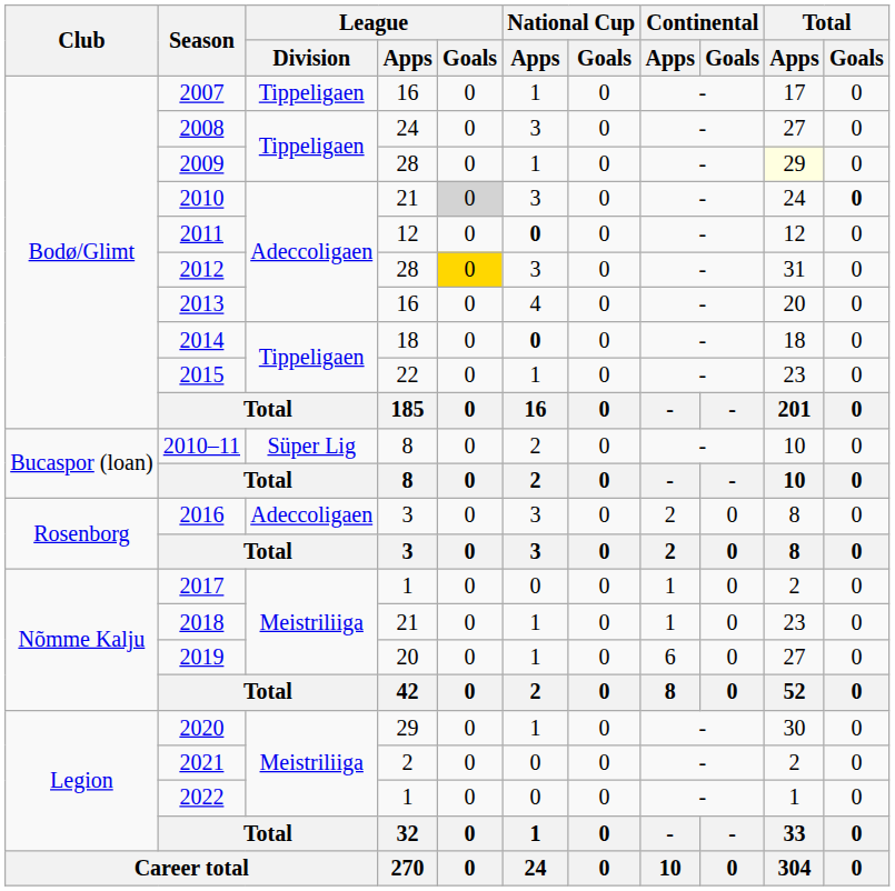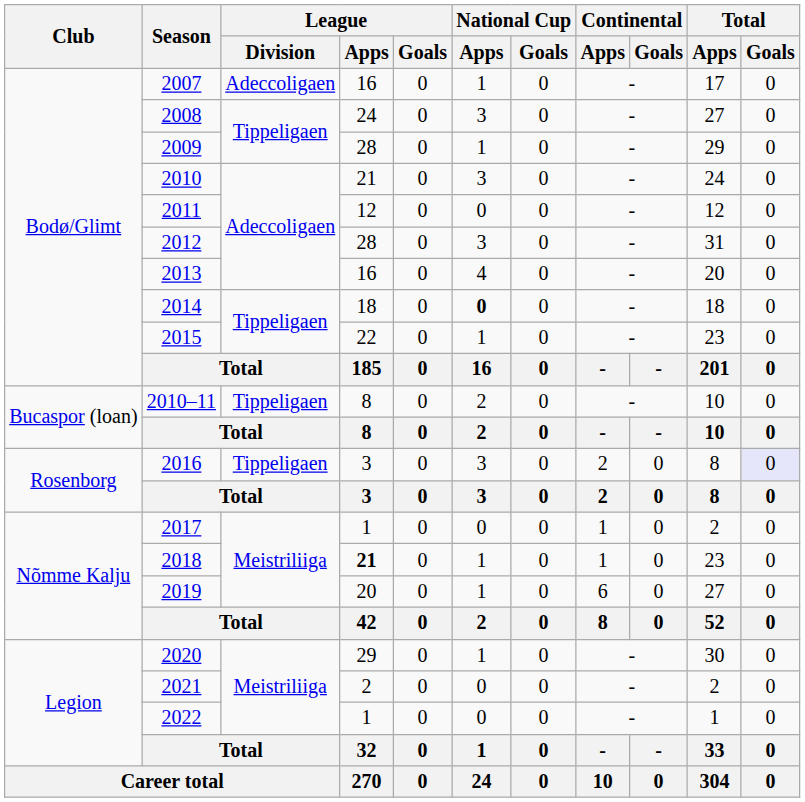2007 | League / Division: Tippeligaen -> Adeccoligaen
2009 | Total / Apps: lightyellow background -> no background
2010 | League / Goals: lightgrey background -> no background
2010 | Total / Goals: bold -> normal
2011 | National Cup / Apps: bold -> normal
2012 | League / Goals: gold background -> no background
2010–11 | League / Division: Süper Lig -> Tippeligaen
2016 | League / Division: Adeccoligaen -> Tippeligaen
2016 | Total / Goals: no background -> lavender background
2018 | League / Apps: normal -> bold
